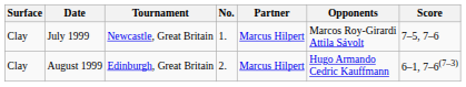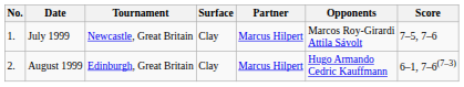columns swapped: No. <-> Surface
